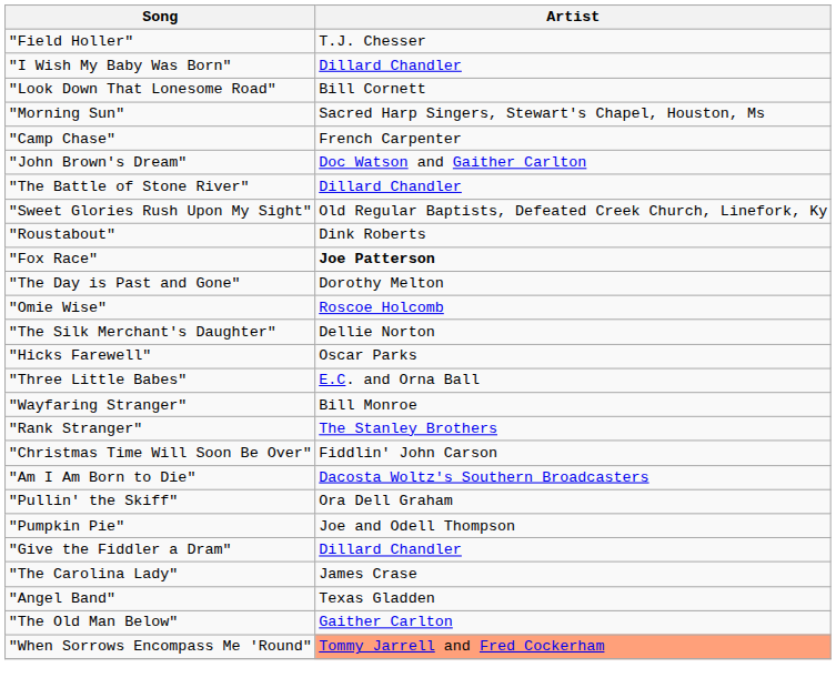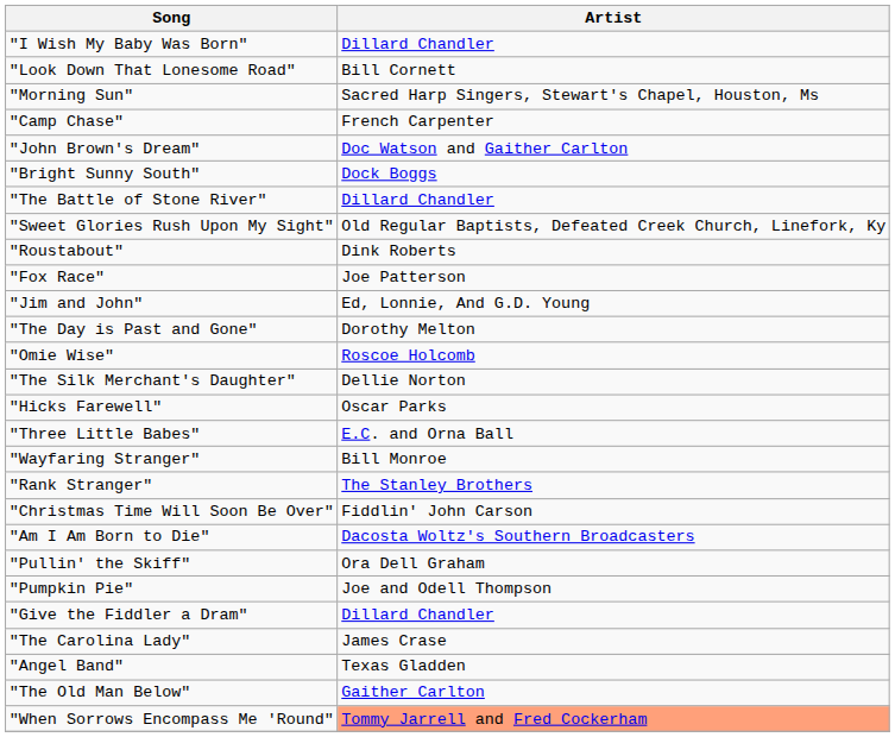- row: "Field Holler" | T.J. Chesser
+ row: "Bright Sunny South" | Dock Boggs
"Fox Race" | Artist: bold -> normal
+ row: "Jim and John" | Ed, Lonnie, And G.D. Young
